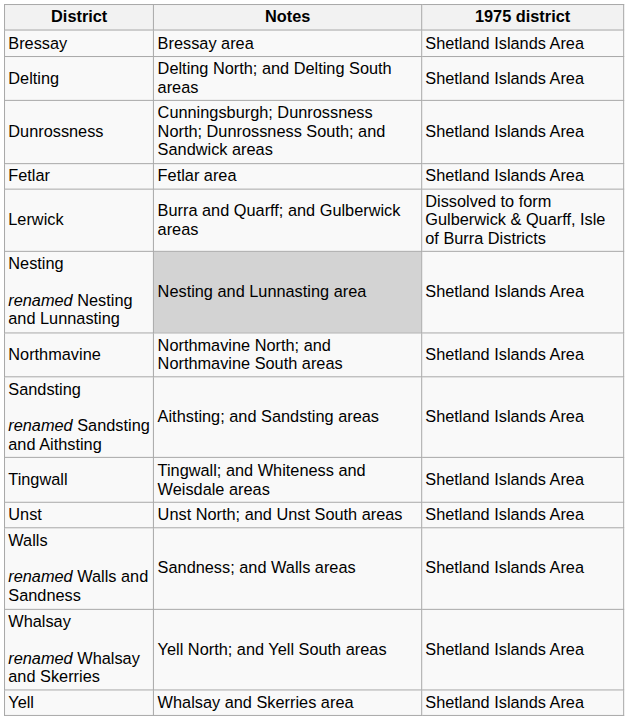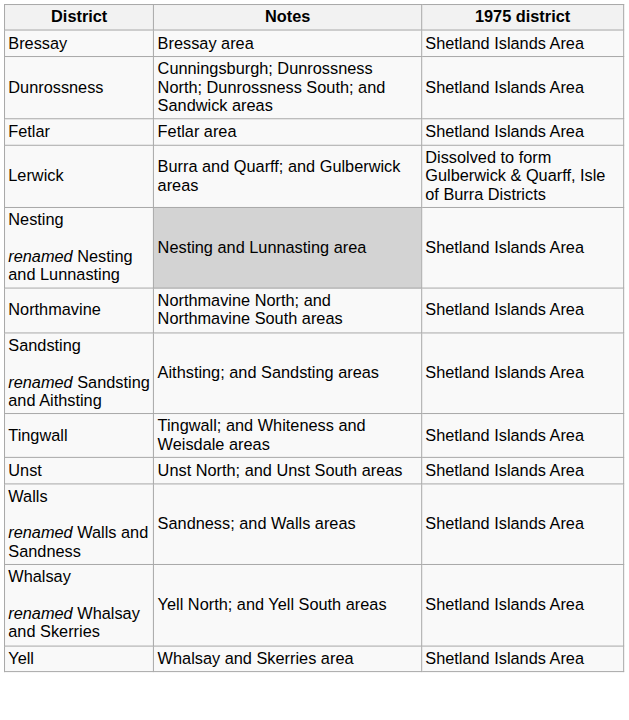- row: Delting | Delting North; and Delting South areas | Shetland Islands Area
